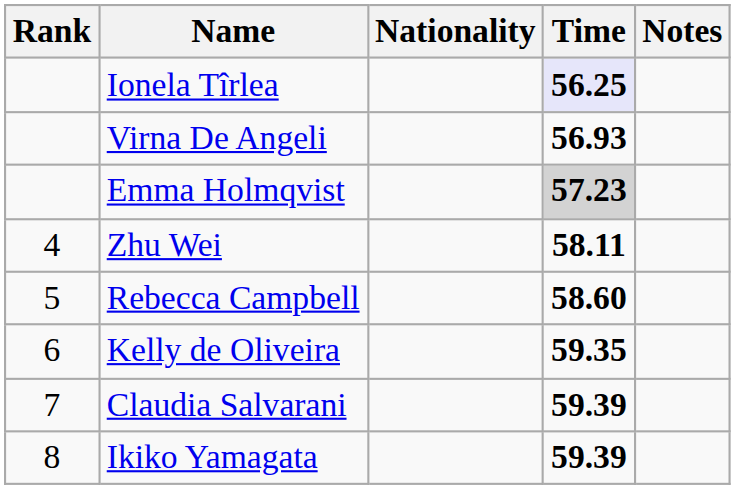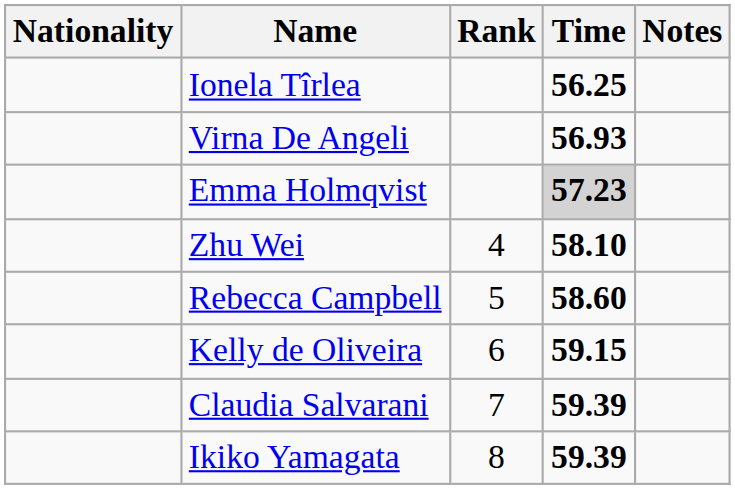columns swapped: Rank <-> Nationality
Ionela Tîrlea | Time: lavender background -> no background
Zhu Wei | Time: 58.11 -> 58.10
Kelly de Oliveira | Time: 59.35 -> 59.15
